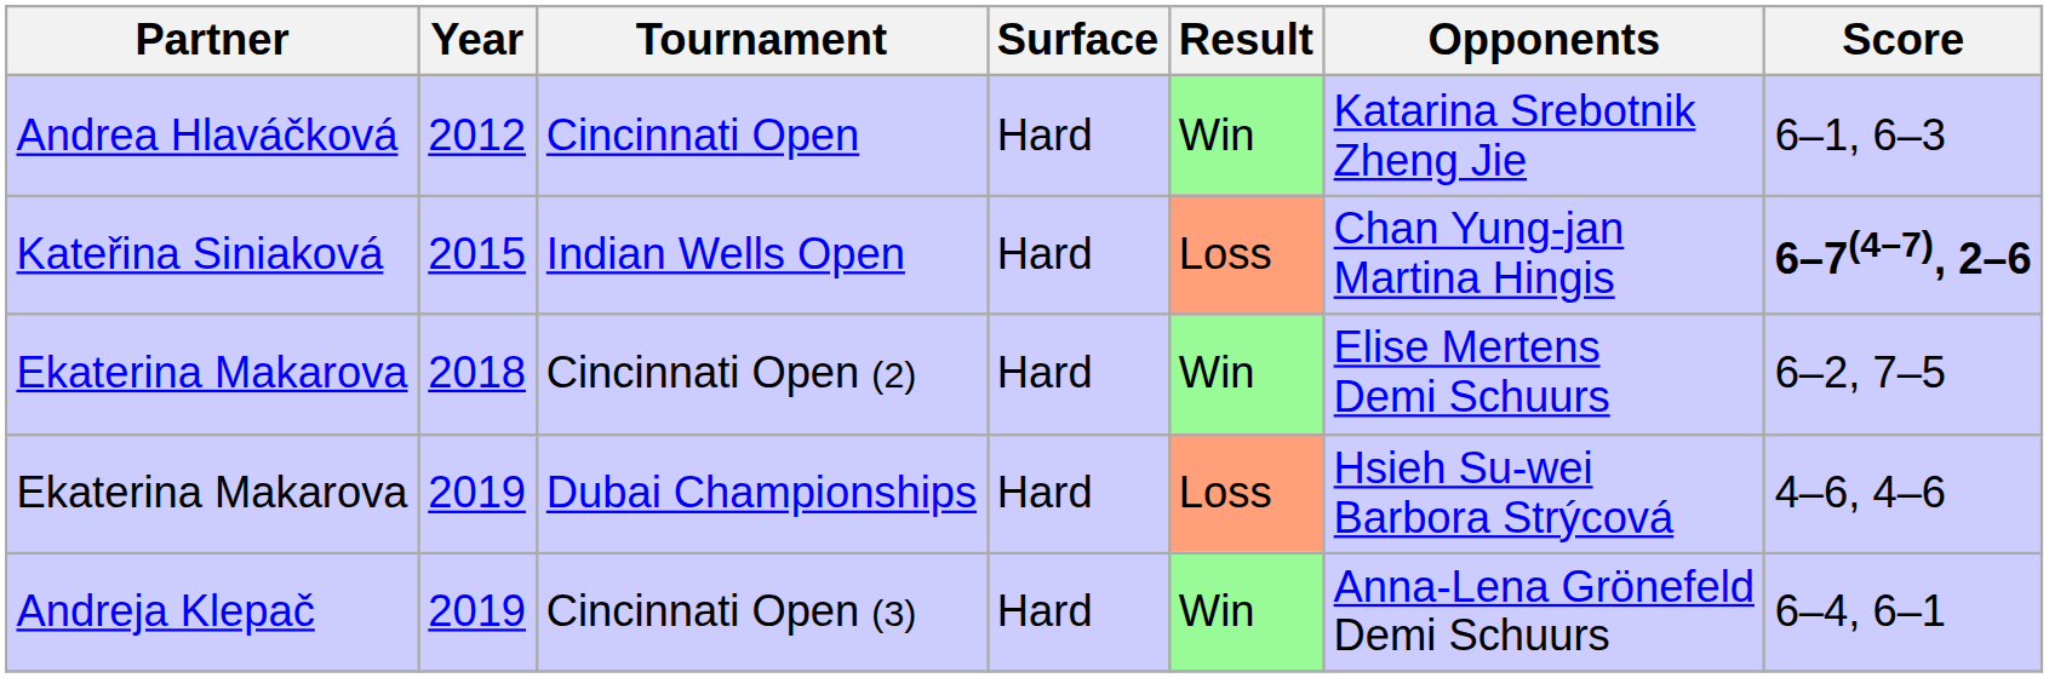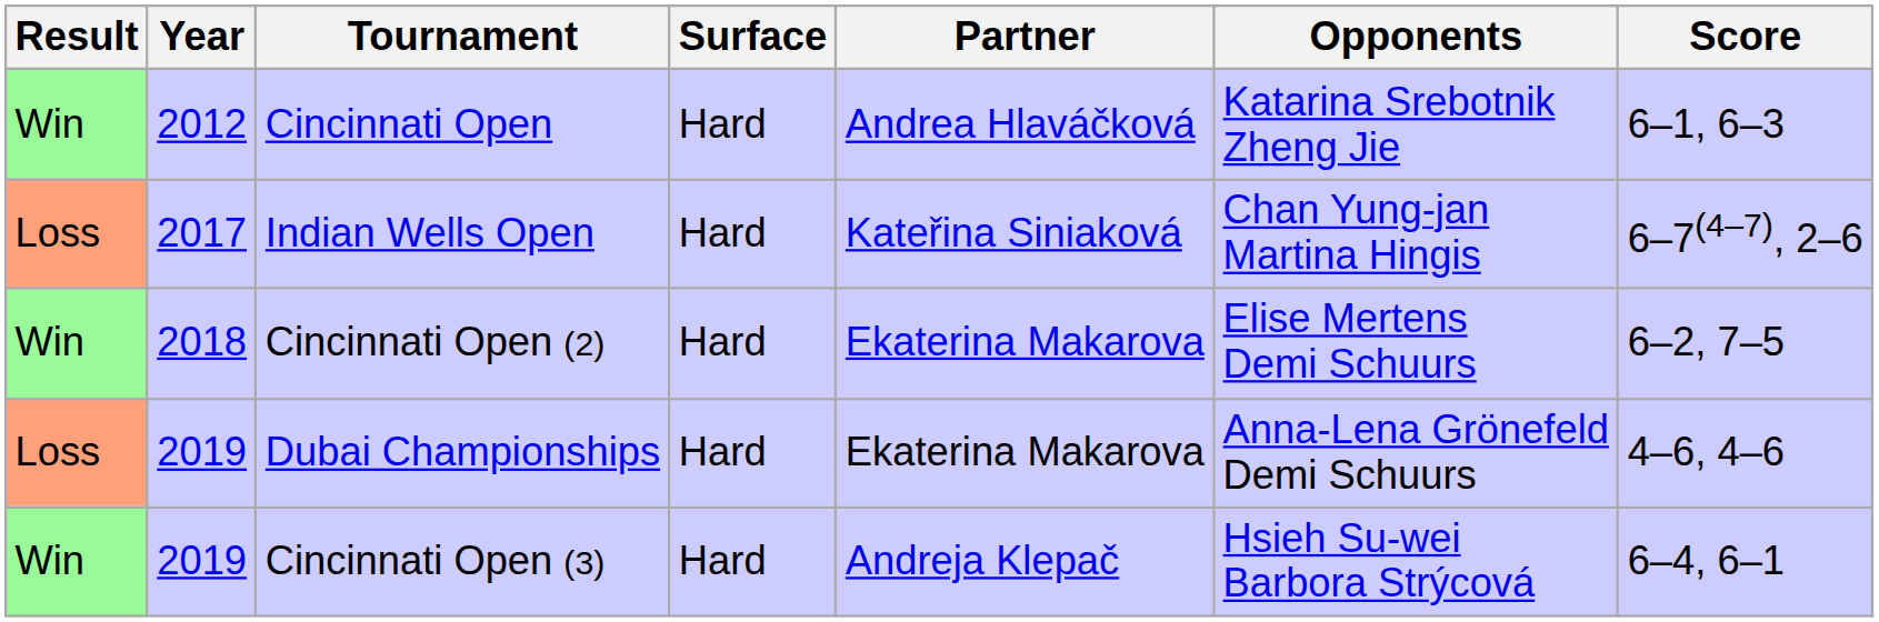columns swapped: Result <-> Partner
Indian Wells Open | Year: 2015 -> 2017
Indian Wells Open | Score: bold -> normal
Dubai Championships | Opponents: Hsieh Su-wei Barbora Strýcová -> Anna-Lena Grönefeld Demi Schuurs
Cincinnati Open (3) | Opponents: Anna-Lena Grönefeld Demi Schuurs -> Hsieh Su-wei Barbora Strýcová
